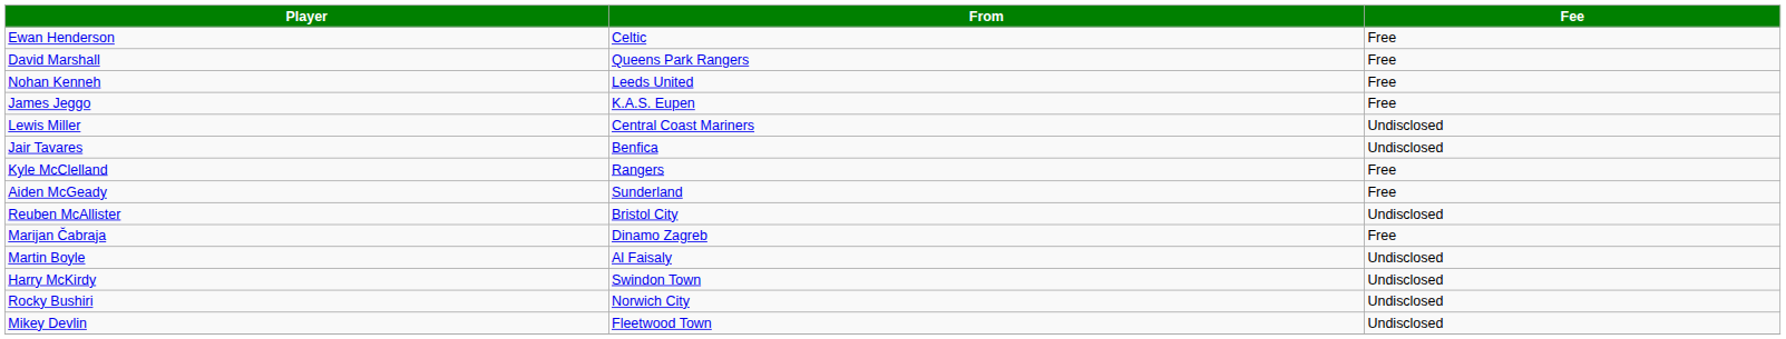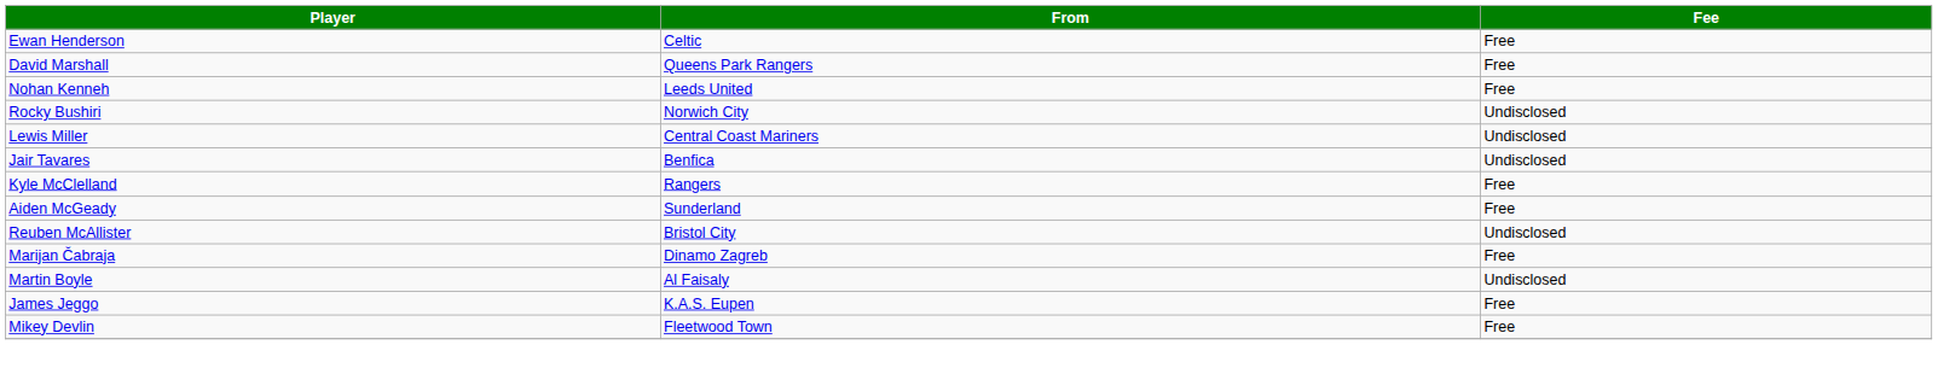rows swapped: Rocky Bushiri <-> James Jeggo
- row: Harry McKirdy | Swindon Town | Undisclosed
Mikey Devlin | Fee: Undisclosed -> Free
